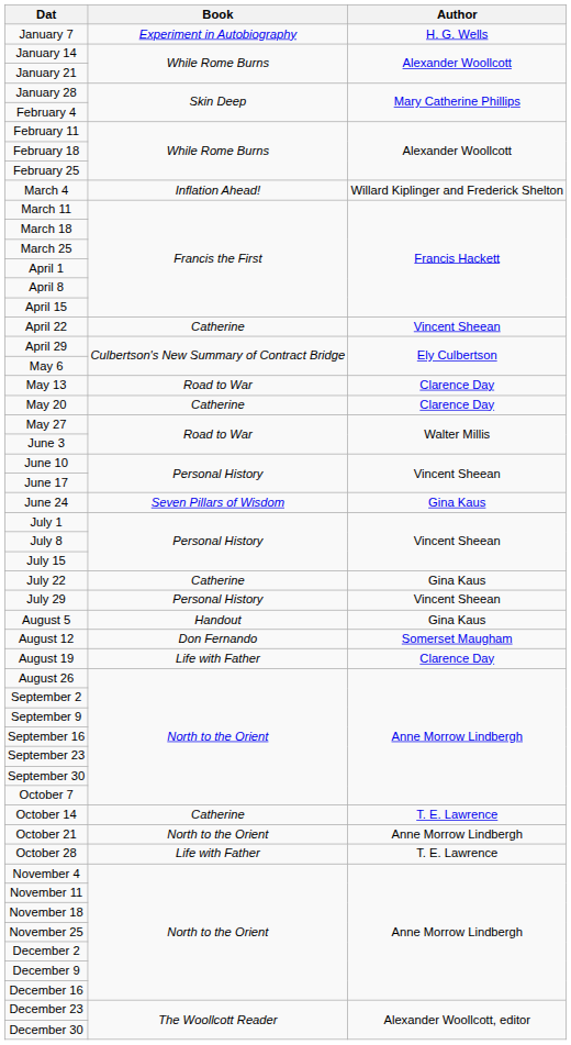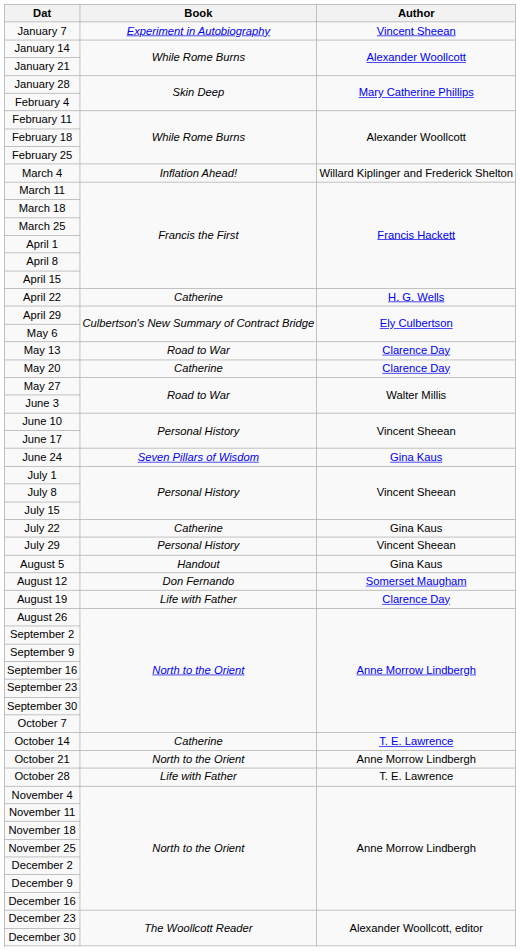January 7 | Author: H. G. Wells -> Vincent Sheean
April 22 | Author: Vincent Sheean -> H. G. Wells
